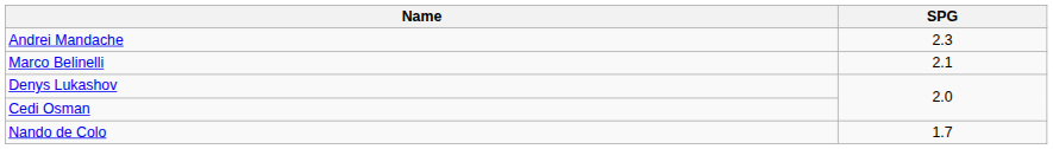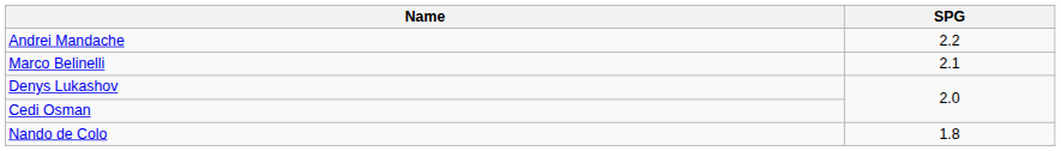Andrei Mandache | SPG: 2.3 -> 2.2
Nando de Colo | SPG: 1.7 -> 1.8
